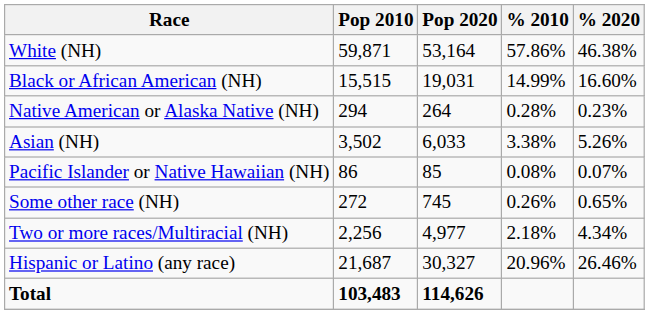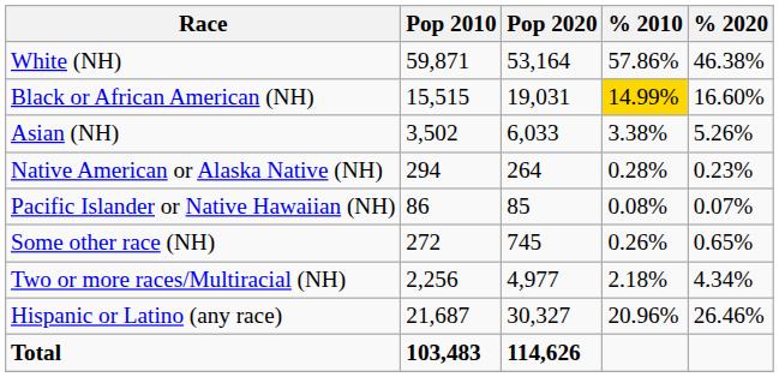Black or African American (NH) | % 2010: no background -> gold background
rows swapped: Native American or Alaska Native (NH) <-> Asian (NH)
